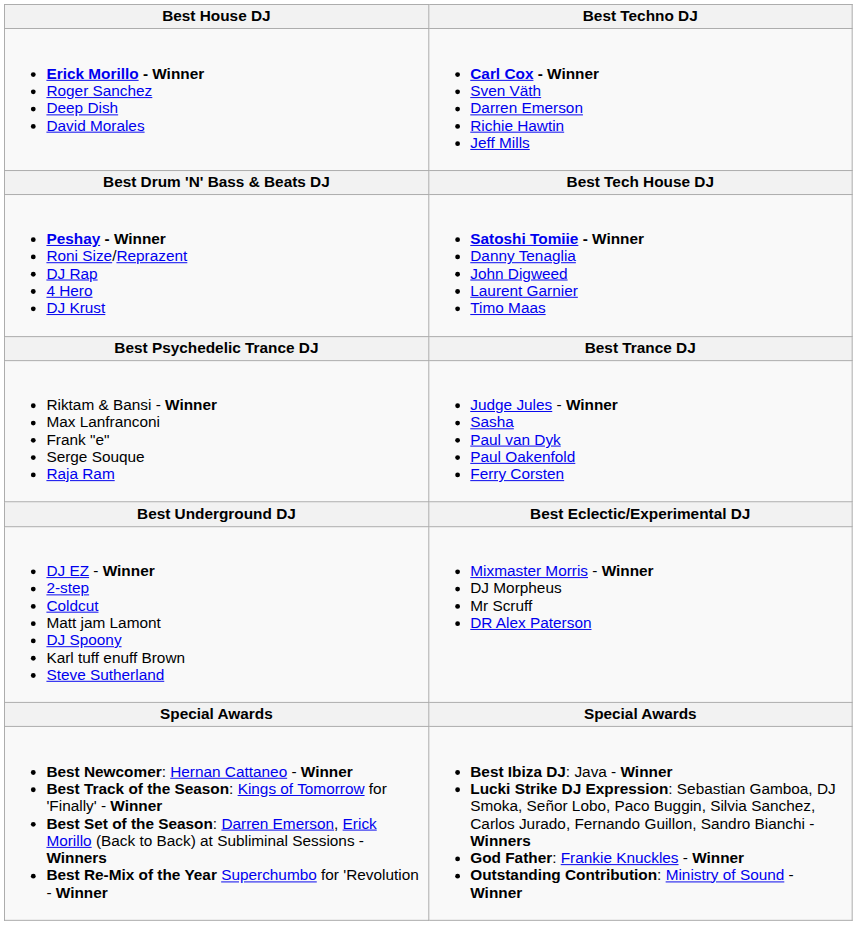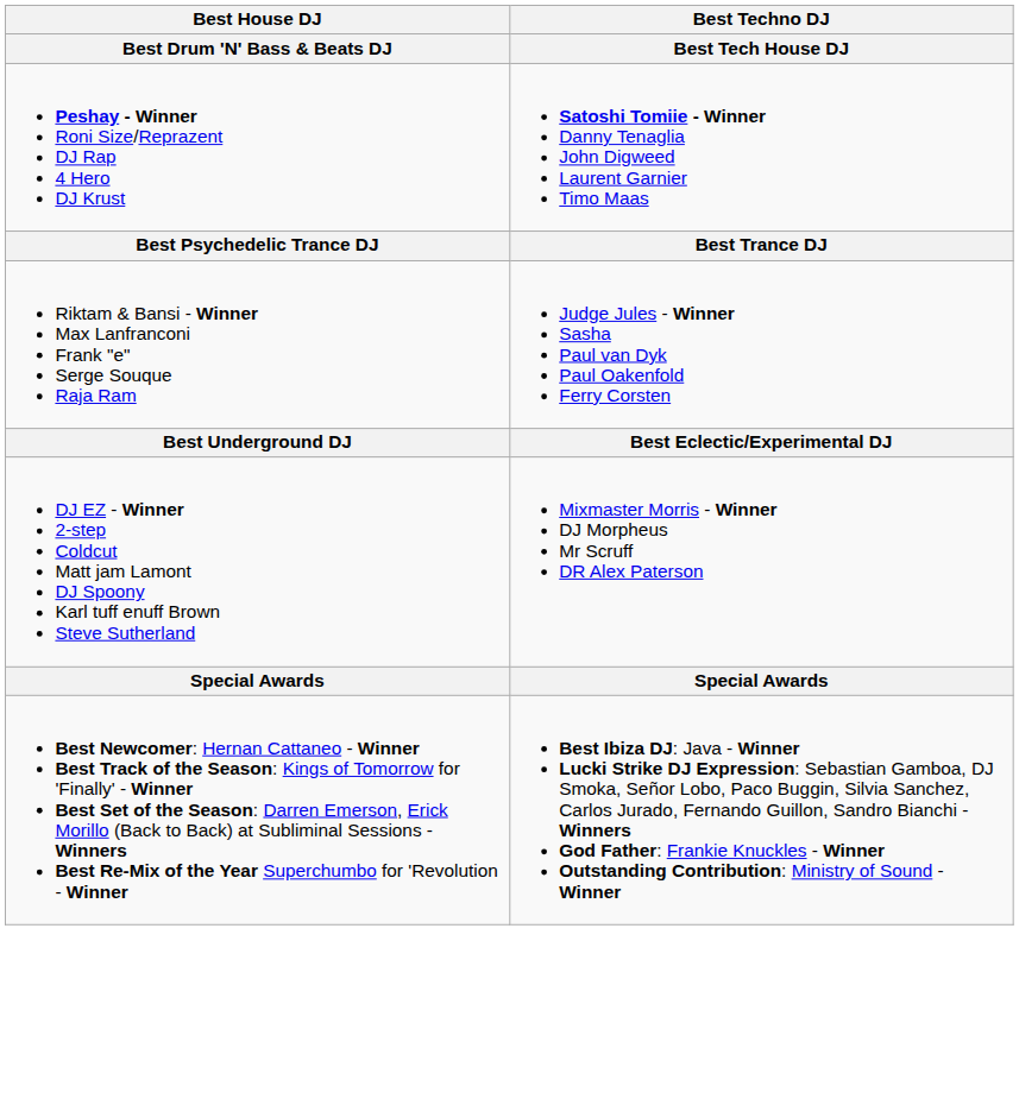- row: Erick Morillo - Winner Roger Sanchez Deep Dish David Morales | Carl Cox - Winner Sven Väth Darren Emerson Richie Hawtin Jeff Mills
